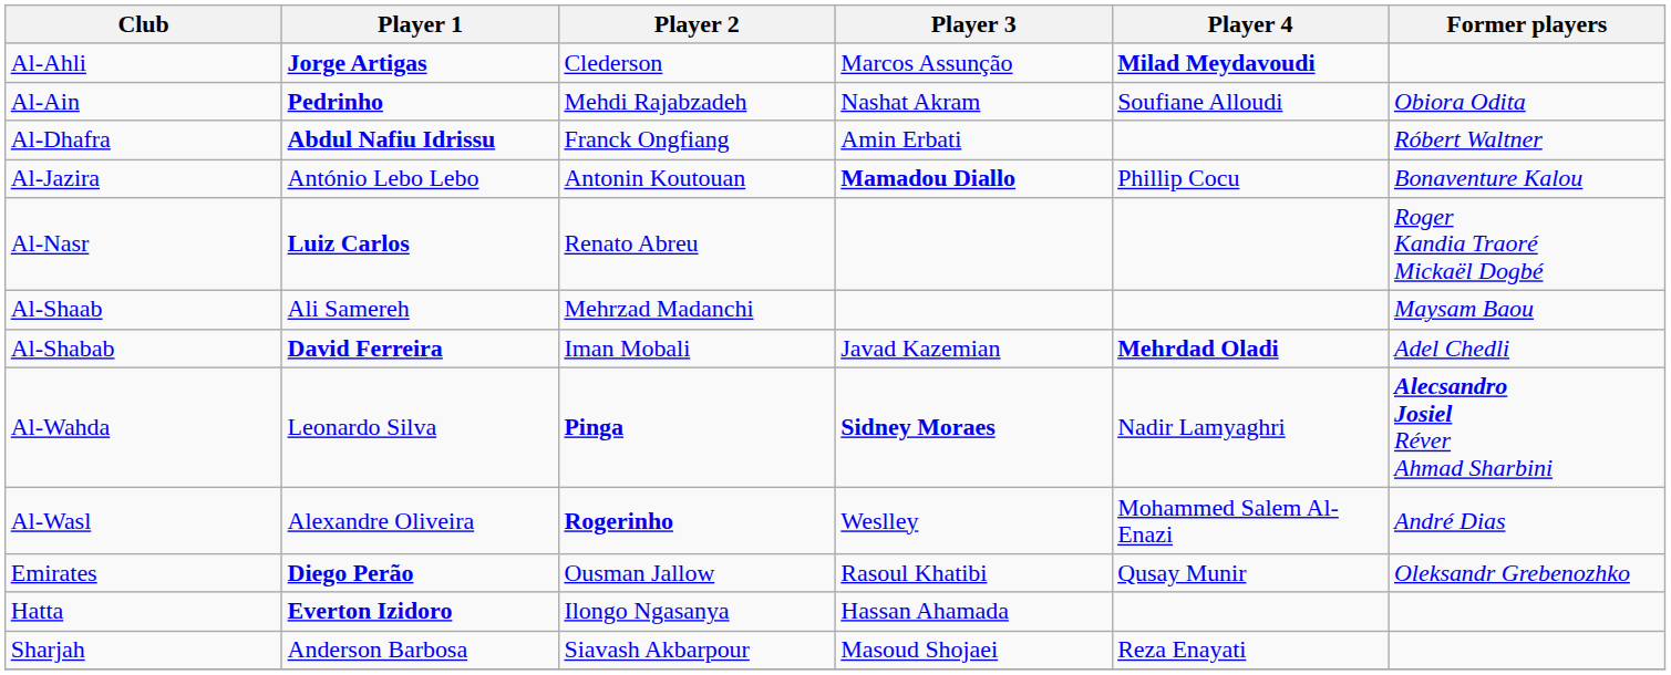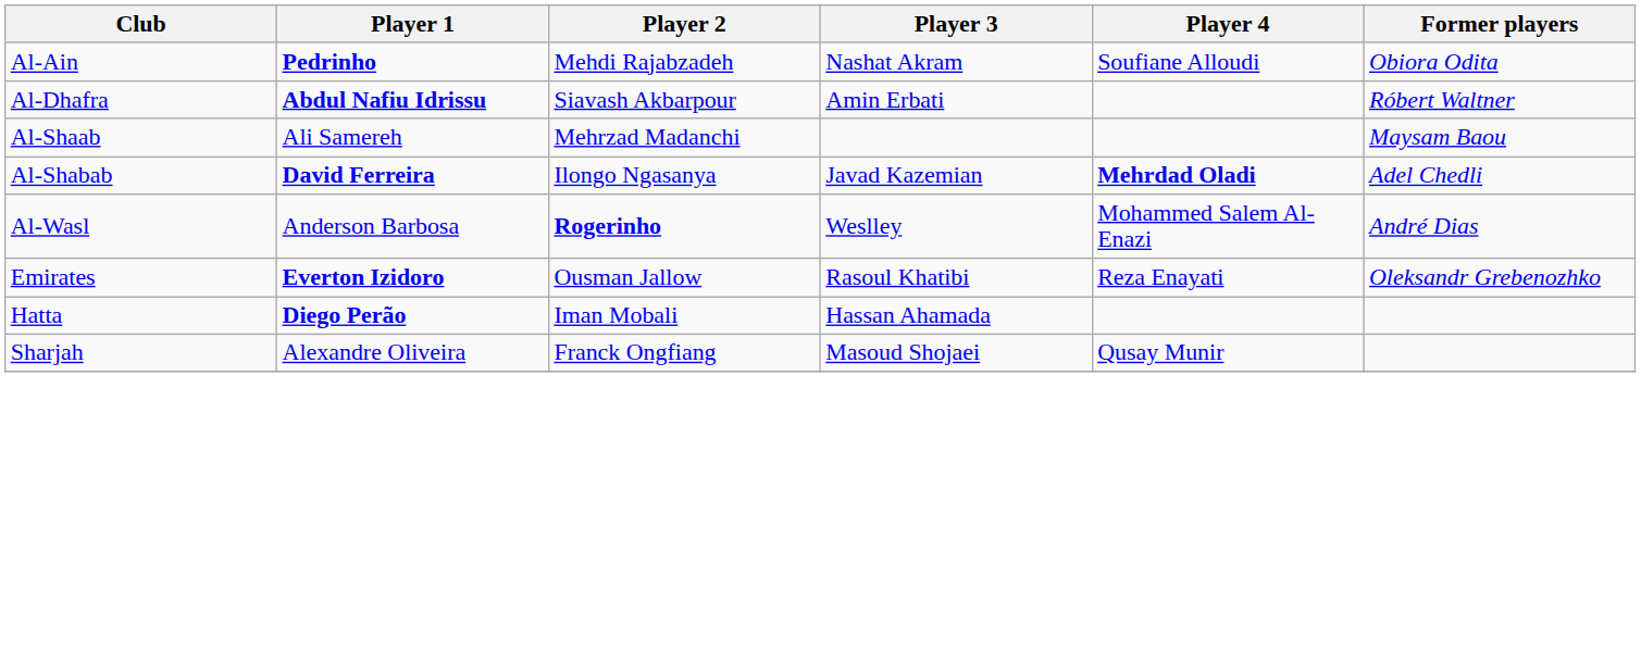- row: Al-Ahli | Jorge Artigas | Clederson | Marcos Assunção | Milad Meydavoudi
Al-Dhafra | Player 2: Franck Ongfiang -> Siavash Akbarpour
- row: Al-Jazira | António Lebo Lebo | Antonin Koutouan | Mamadou Diallo | Phillip Cocu | Bonaventure Kalou
- row: Al-Nasr | Luiz Carlos | Renato Abreu | Roger Kandia Traoré Mickaël Dogbé
Al-Shabab | Player 2: Iman Mobali -> Ilongo Ngasanya
- row: Al-Wahda | Leonardo Silva | Pinga | Sidney Moraes | Nadir Lamyaghri | Alecsandro Josiel Réver Ahmad Sharbini
Al-Wasl | Player 1: Alexandre Oliveira -> Anderson Barbosa
Emirates | Player 1: Diego Perão -> Everton Izidoro
Emirates | Player 4: Qusay Munir -> Reza Enayati
Hatta | Player 1: Everton Izidoro -> Diego Perão
Hatta | Player 2: Ilongo Ngasanya -> Iman Mobali
Sharjah | Player 1: Anderson Barbosa -> Alexandre Oliveira
Sharjah | Player 2: Siavash Akbarpour -> Franck Ongfiang
Sharjah | Player 4: Reza Enayati -> Qusay Munir
